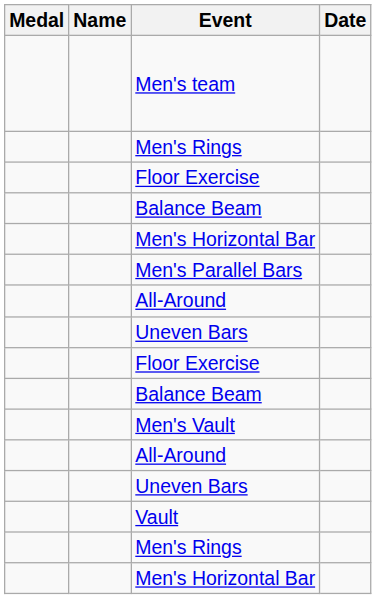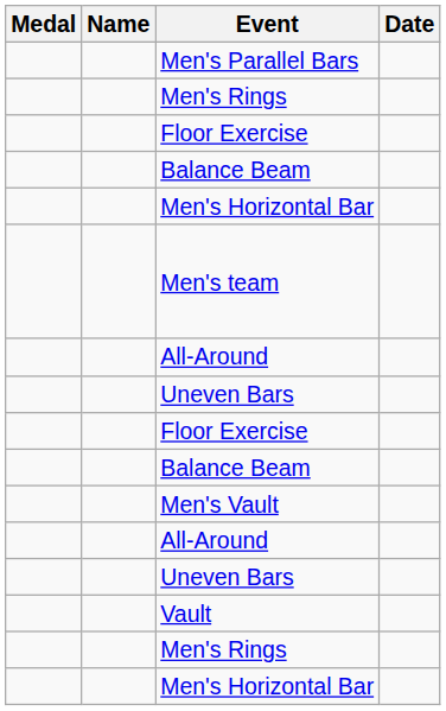rows swapped: Men's team <-> Men's Parallel Bars
